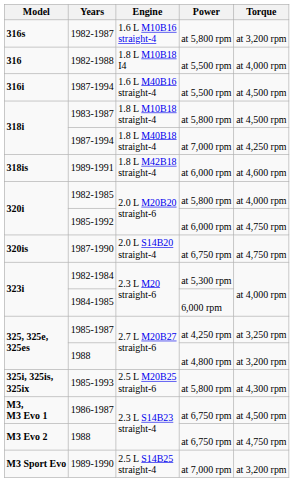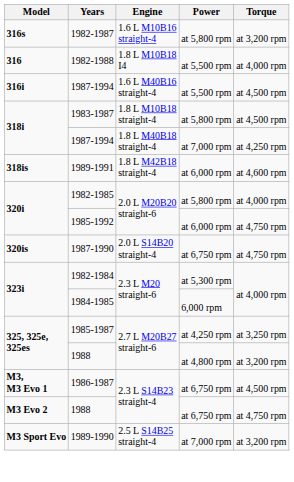- row: 325i, 325is, 325ix | 1985-1993 | 2.5 L M20B25 straight-6 | at 5,800 rpm | at 4,300 rpm
